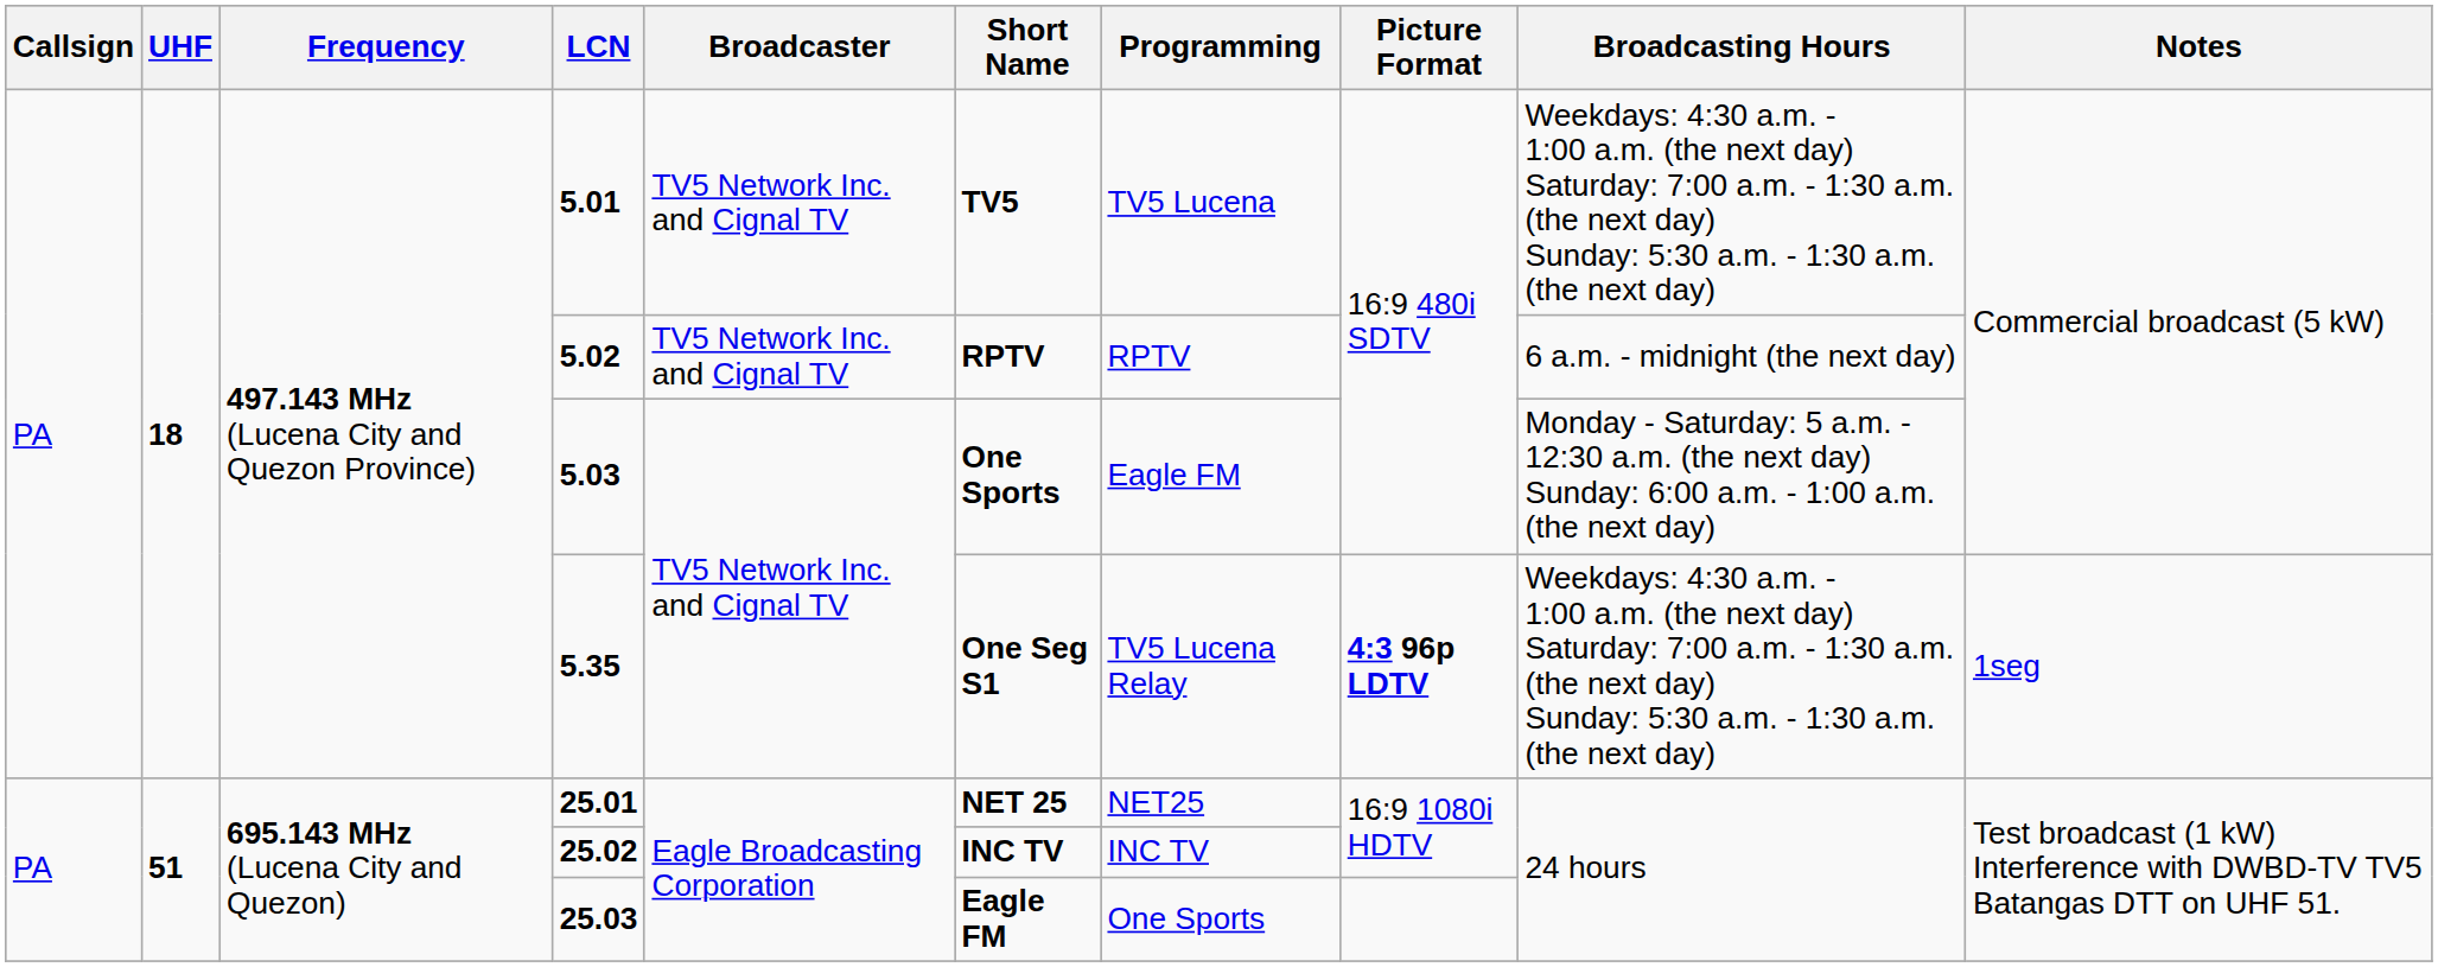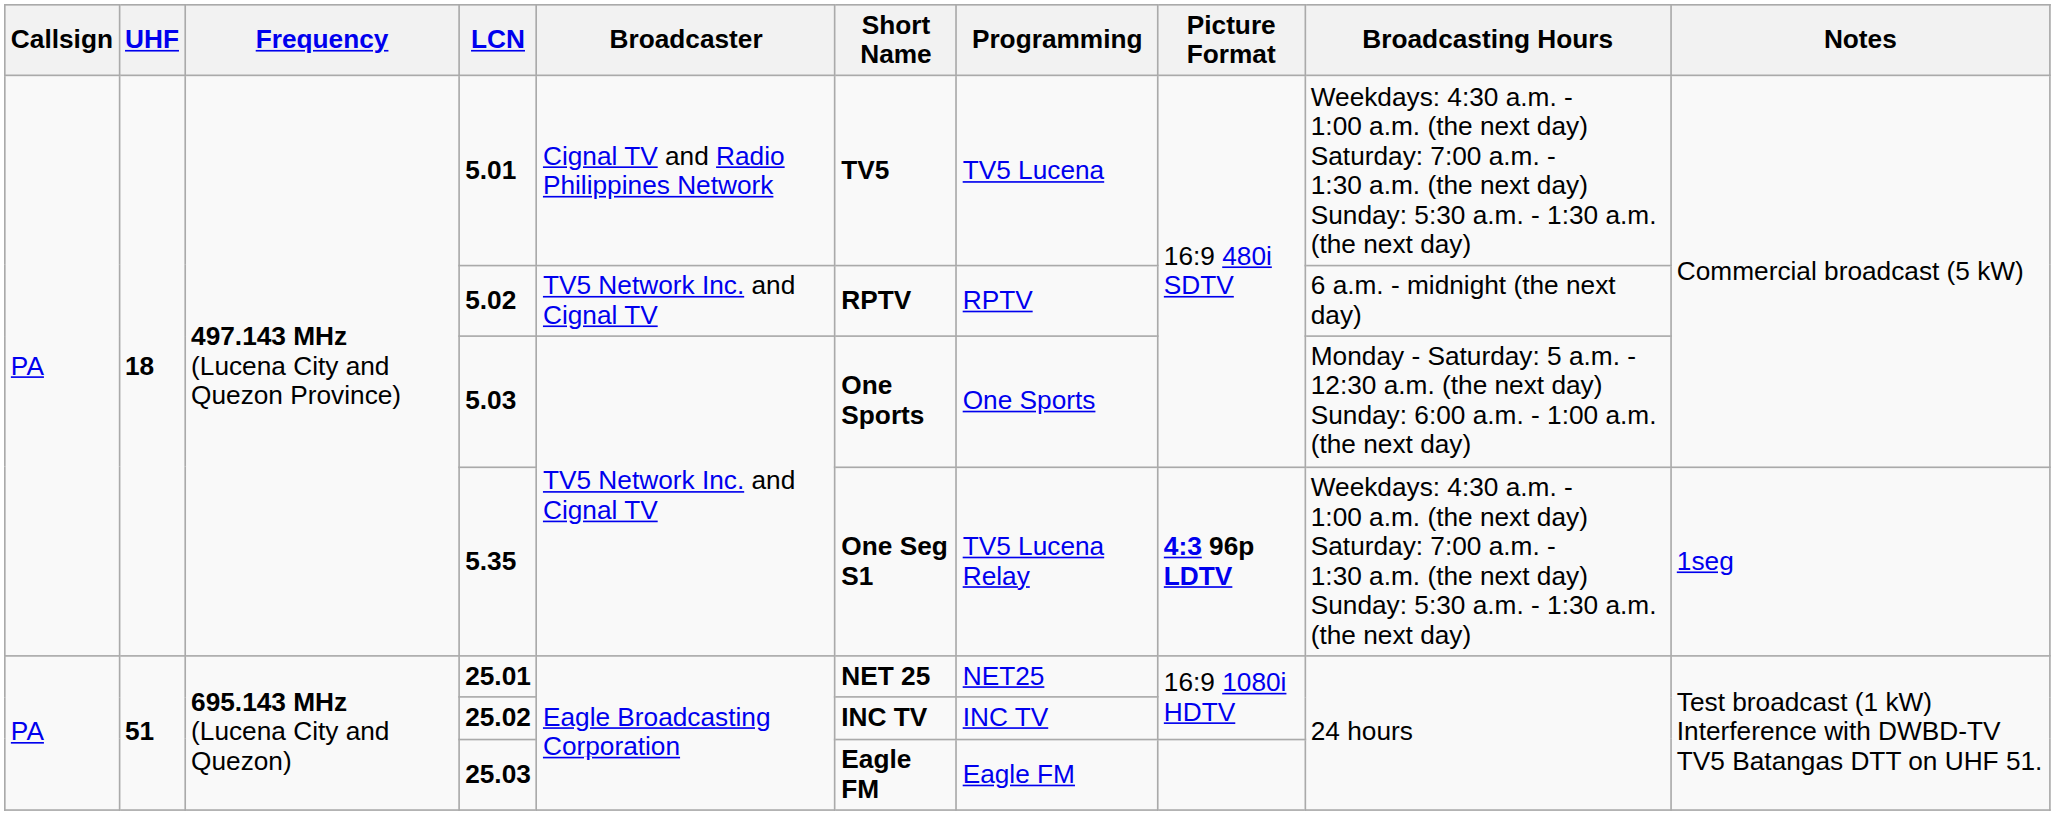5.01 | Broadcaster: TV5 Network Inc. and Cignal TV -> Cignal TV and Radio Philippines Network
5.03 | Programming: Eagle FM -> One Sports
25.03 | Programming: One Sports -> Eagle FM
